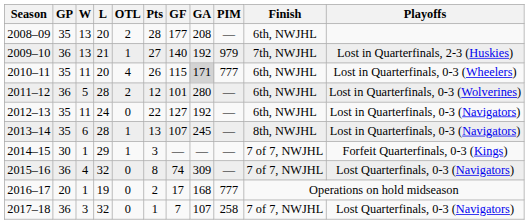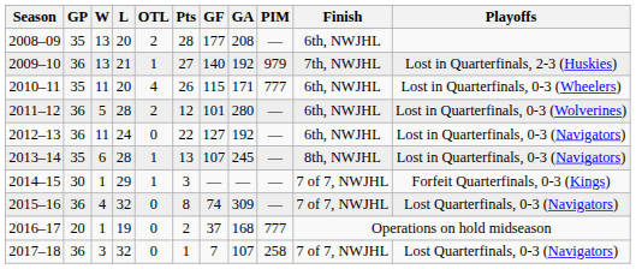2010–11 | GA: lightgrey background -> no background
2012–13 | GP: 35 -> 36
2016–17 | GF: 17 -> 37
